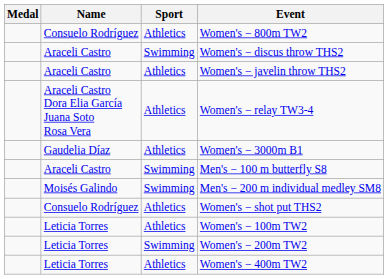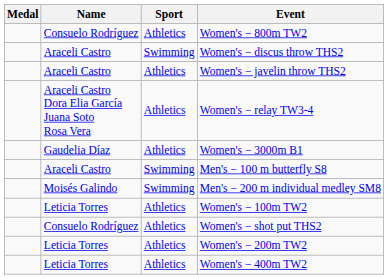rows swapped: Women's − shot put THS2 <-> Women's − 100m TW2
Women's − 200m TW2 | Sport: Swimming -> Athletics
